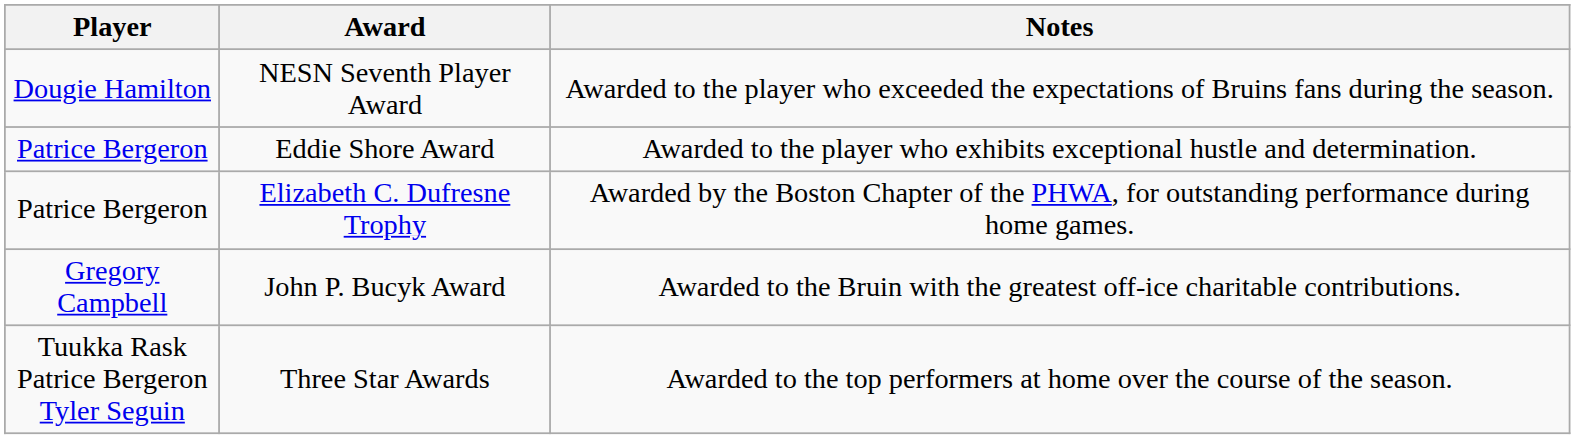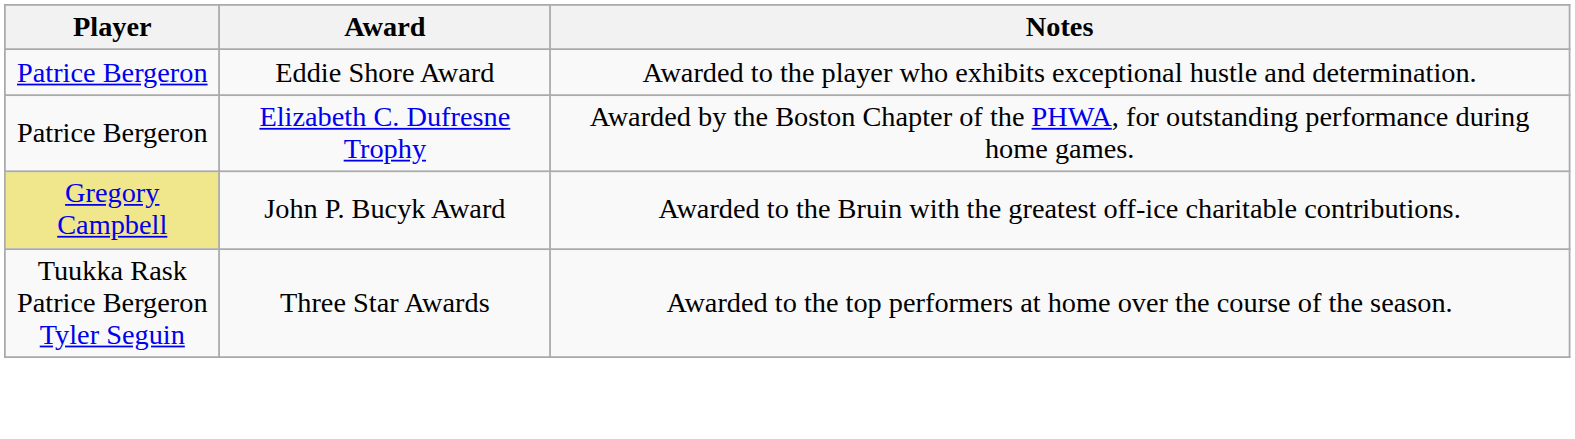- row: Dougie Hamilton | NESN Seventh Player Award | Awarded to the player who exceeded the expectations of Bruins fans during the season.
John P. Bucyk Award | Player: no background -> khaki background
